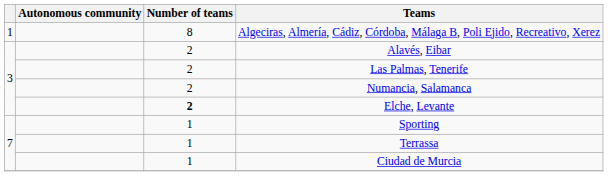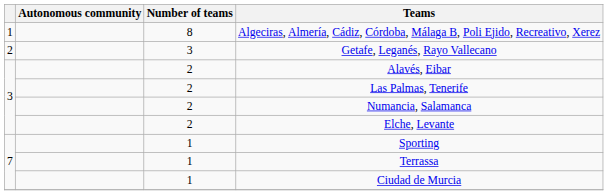+ row: 2 | 3 | Getafe, Leganés, Rayo Vallecano
Elche, Levante | Number of teams: bold -> normal
